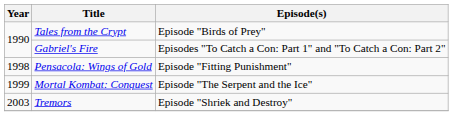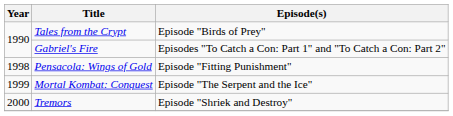Tremors | Year: 2003 -> 2000
